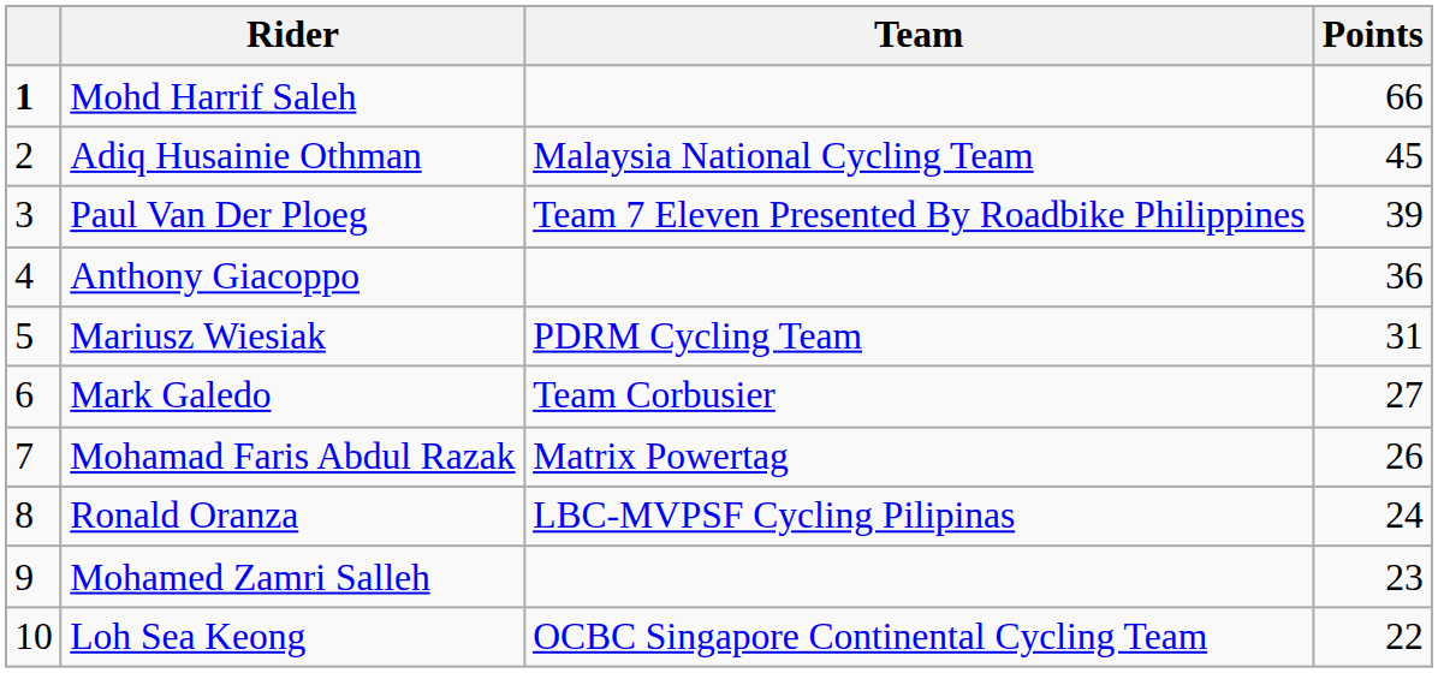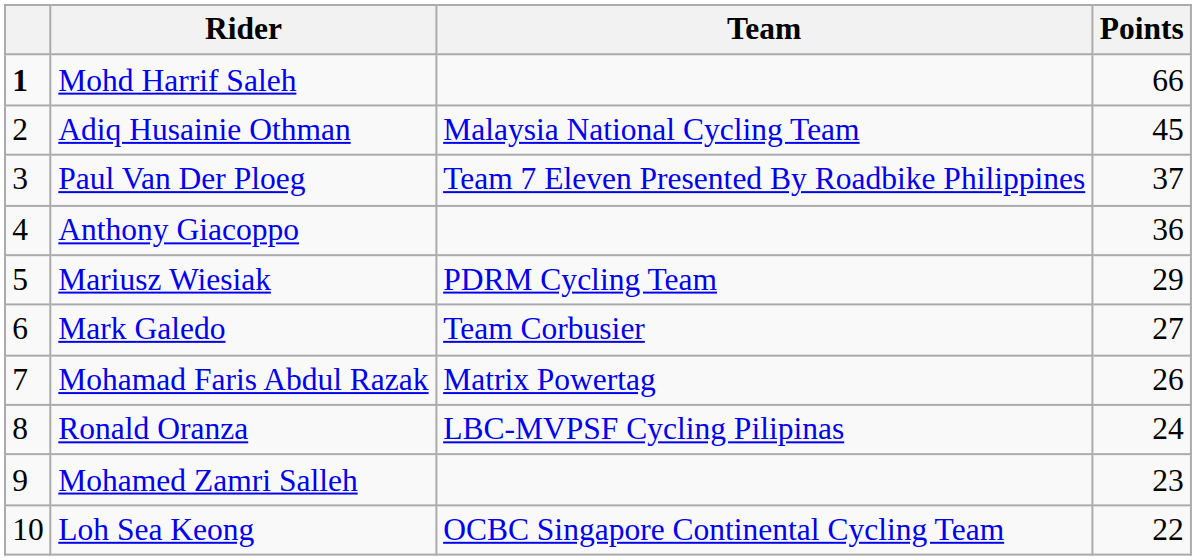Paul Van Der Ploeg | Points: 39 -> 37
Mariusz Wiesiak | Points: 31 -> 29
